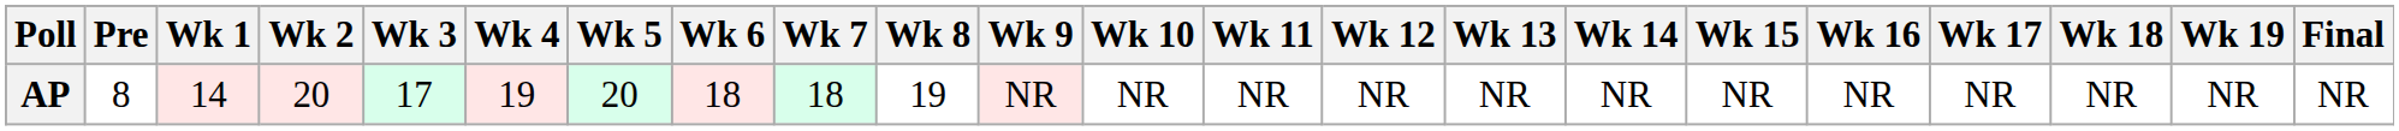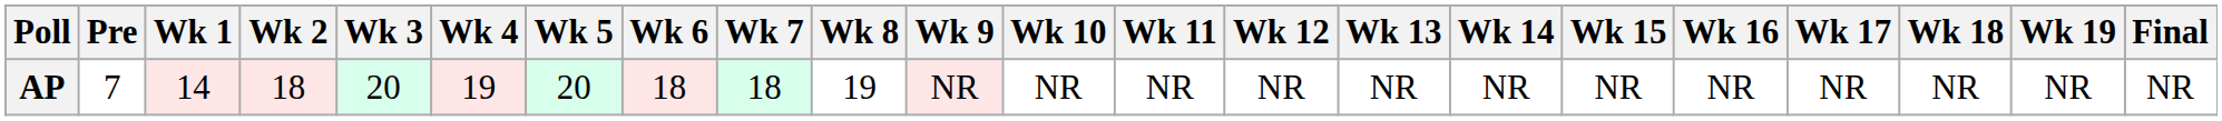AP | Pre: 8 -> 7
AP | Wk 2: 20 -> 18
AP | Wk 3: 17 -> 20
